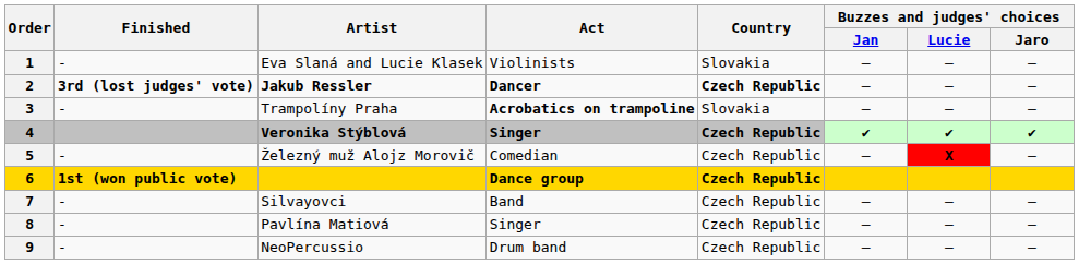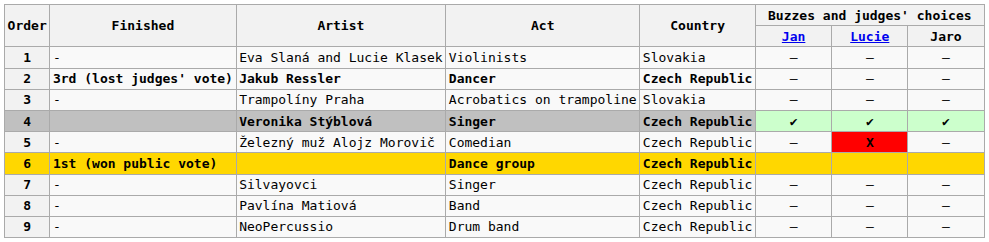3 | Act: bold -> normal
7 | Act: Band -> Singer
8 | Act: Singer -> Band
